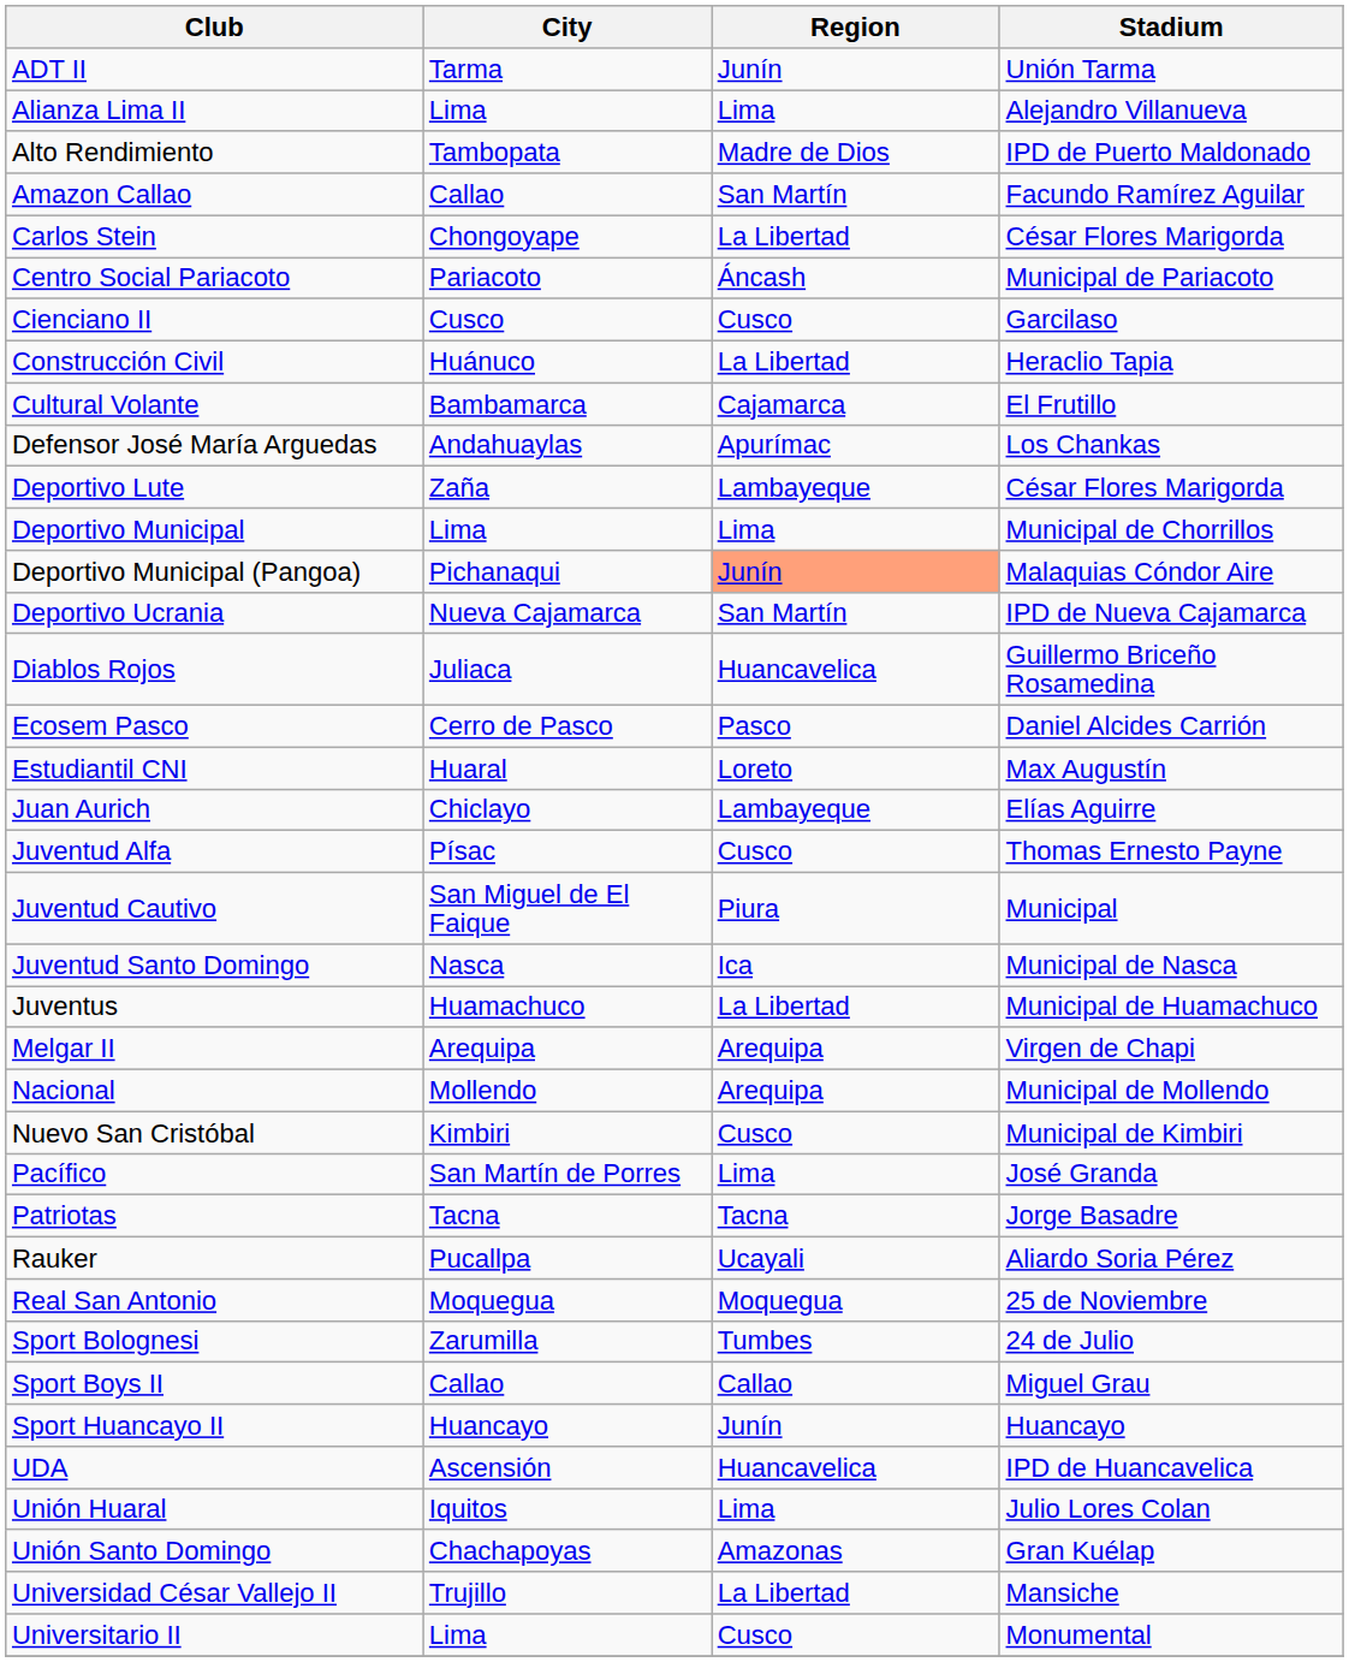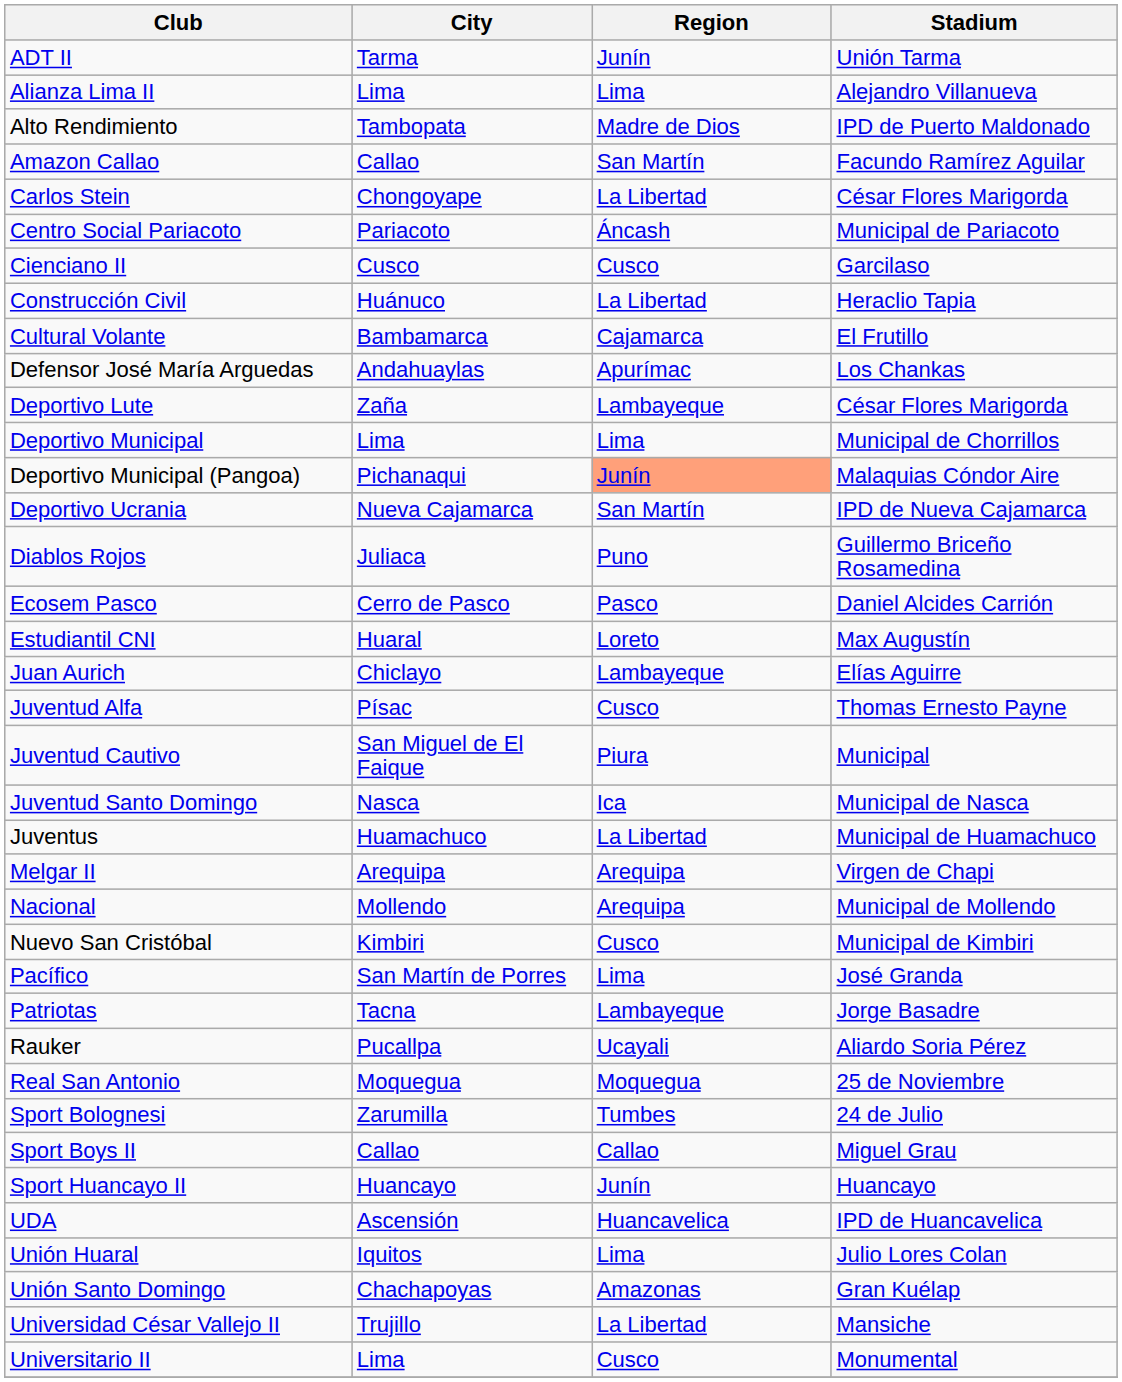Diablos Rojos | Region: Huancavelica -> Puno
Patriotas | Region: Tacna -> Lambayeque
